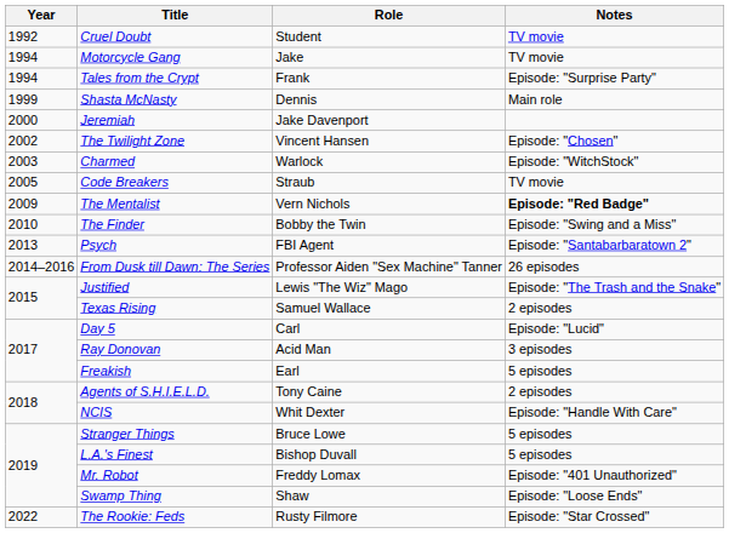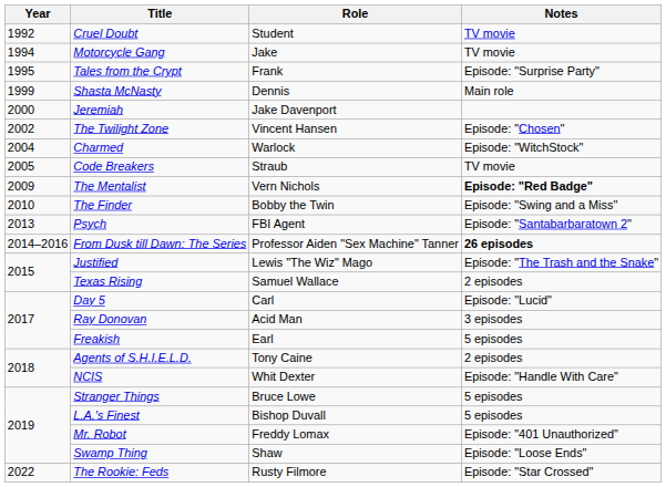Tales from the Crypt | Year: 1994 -> 1995
Charmed | Year: 2003 -> 2004
From Dusk till Dawn: The Series | Notes: normal -> bold
